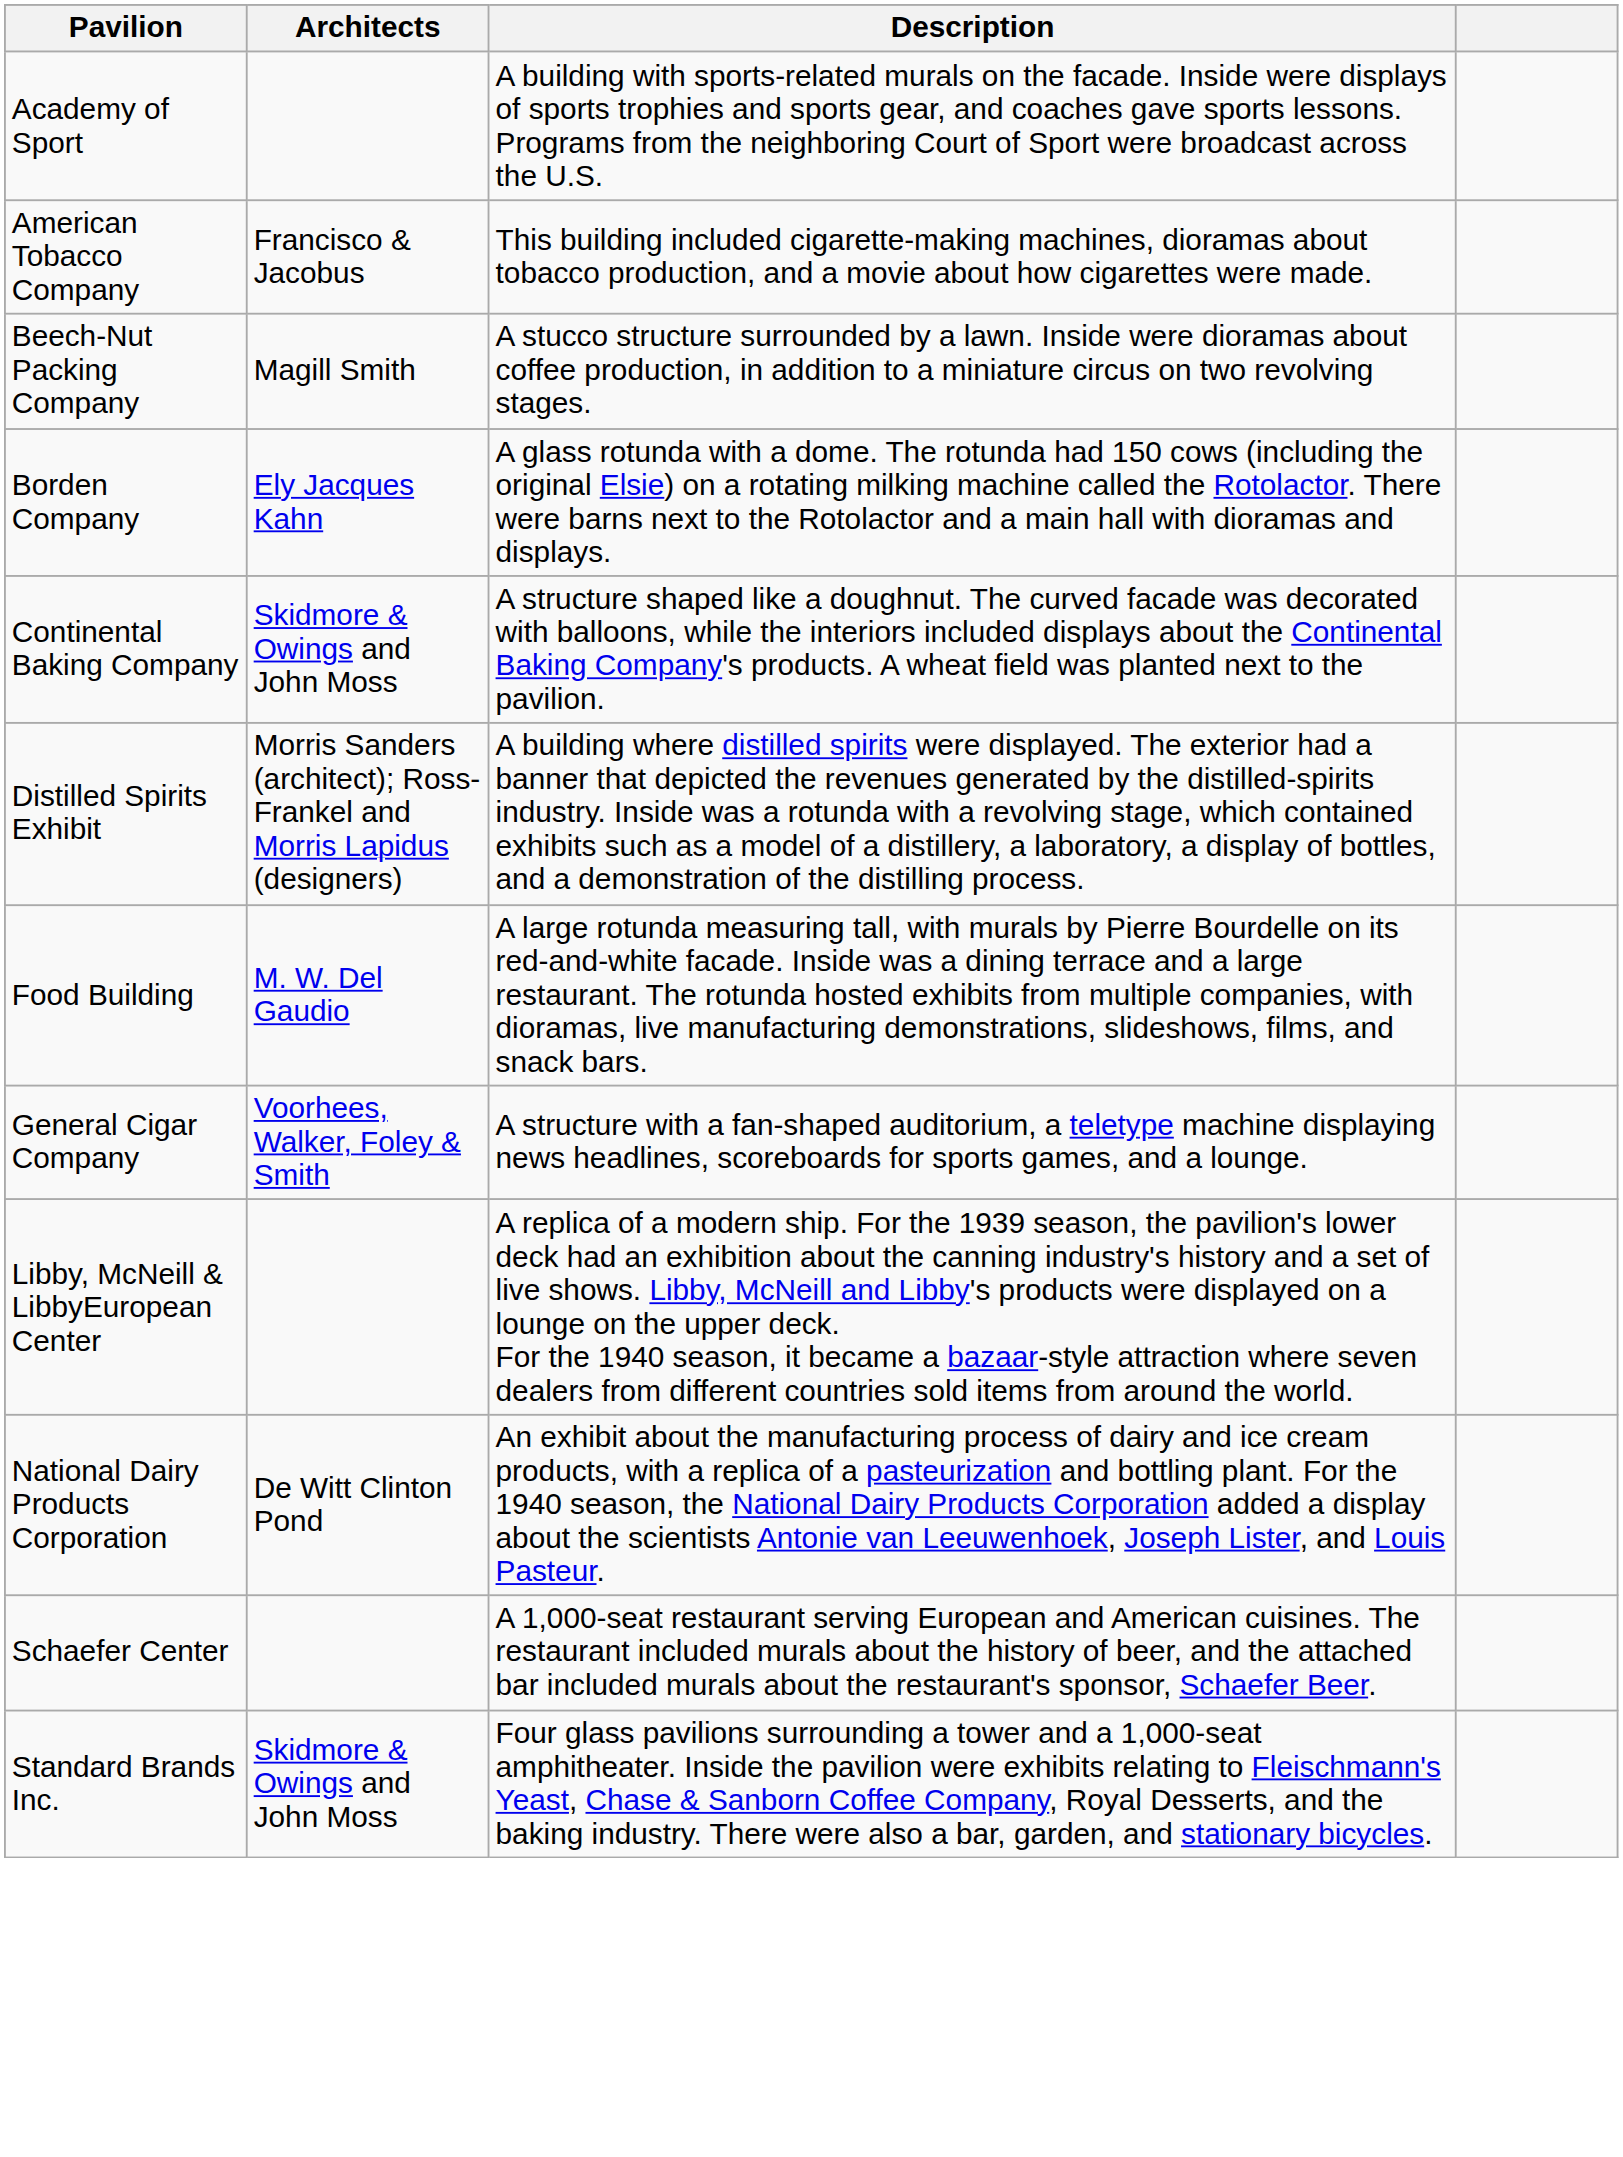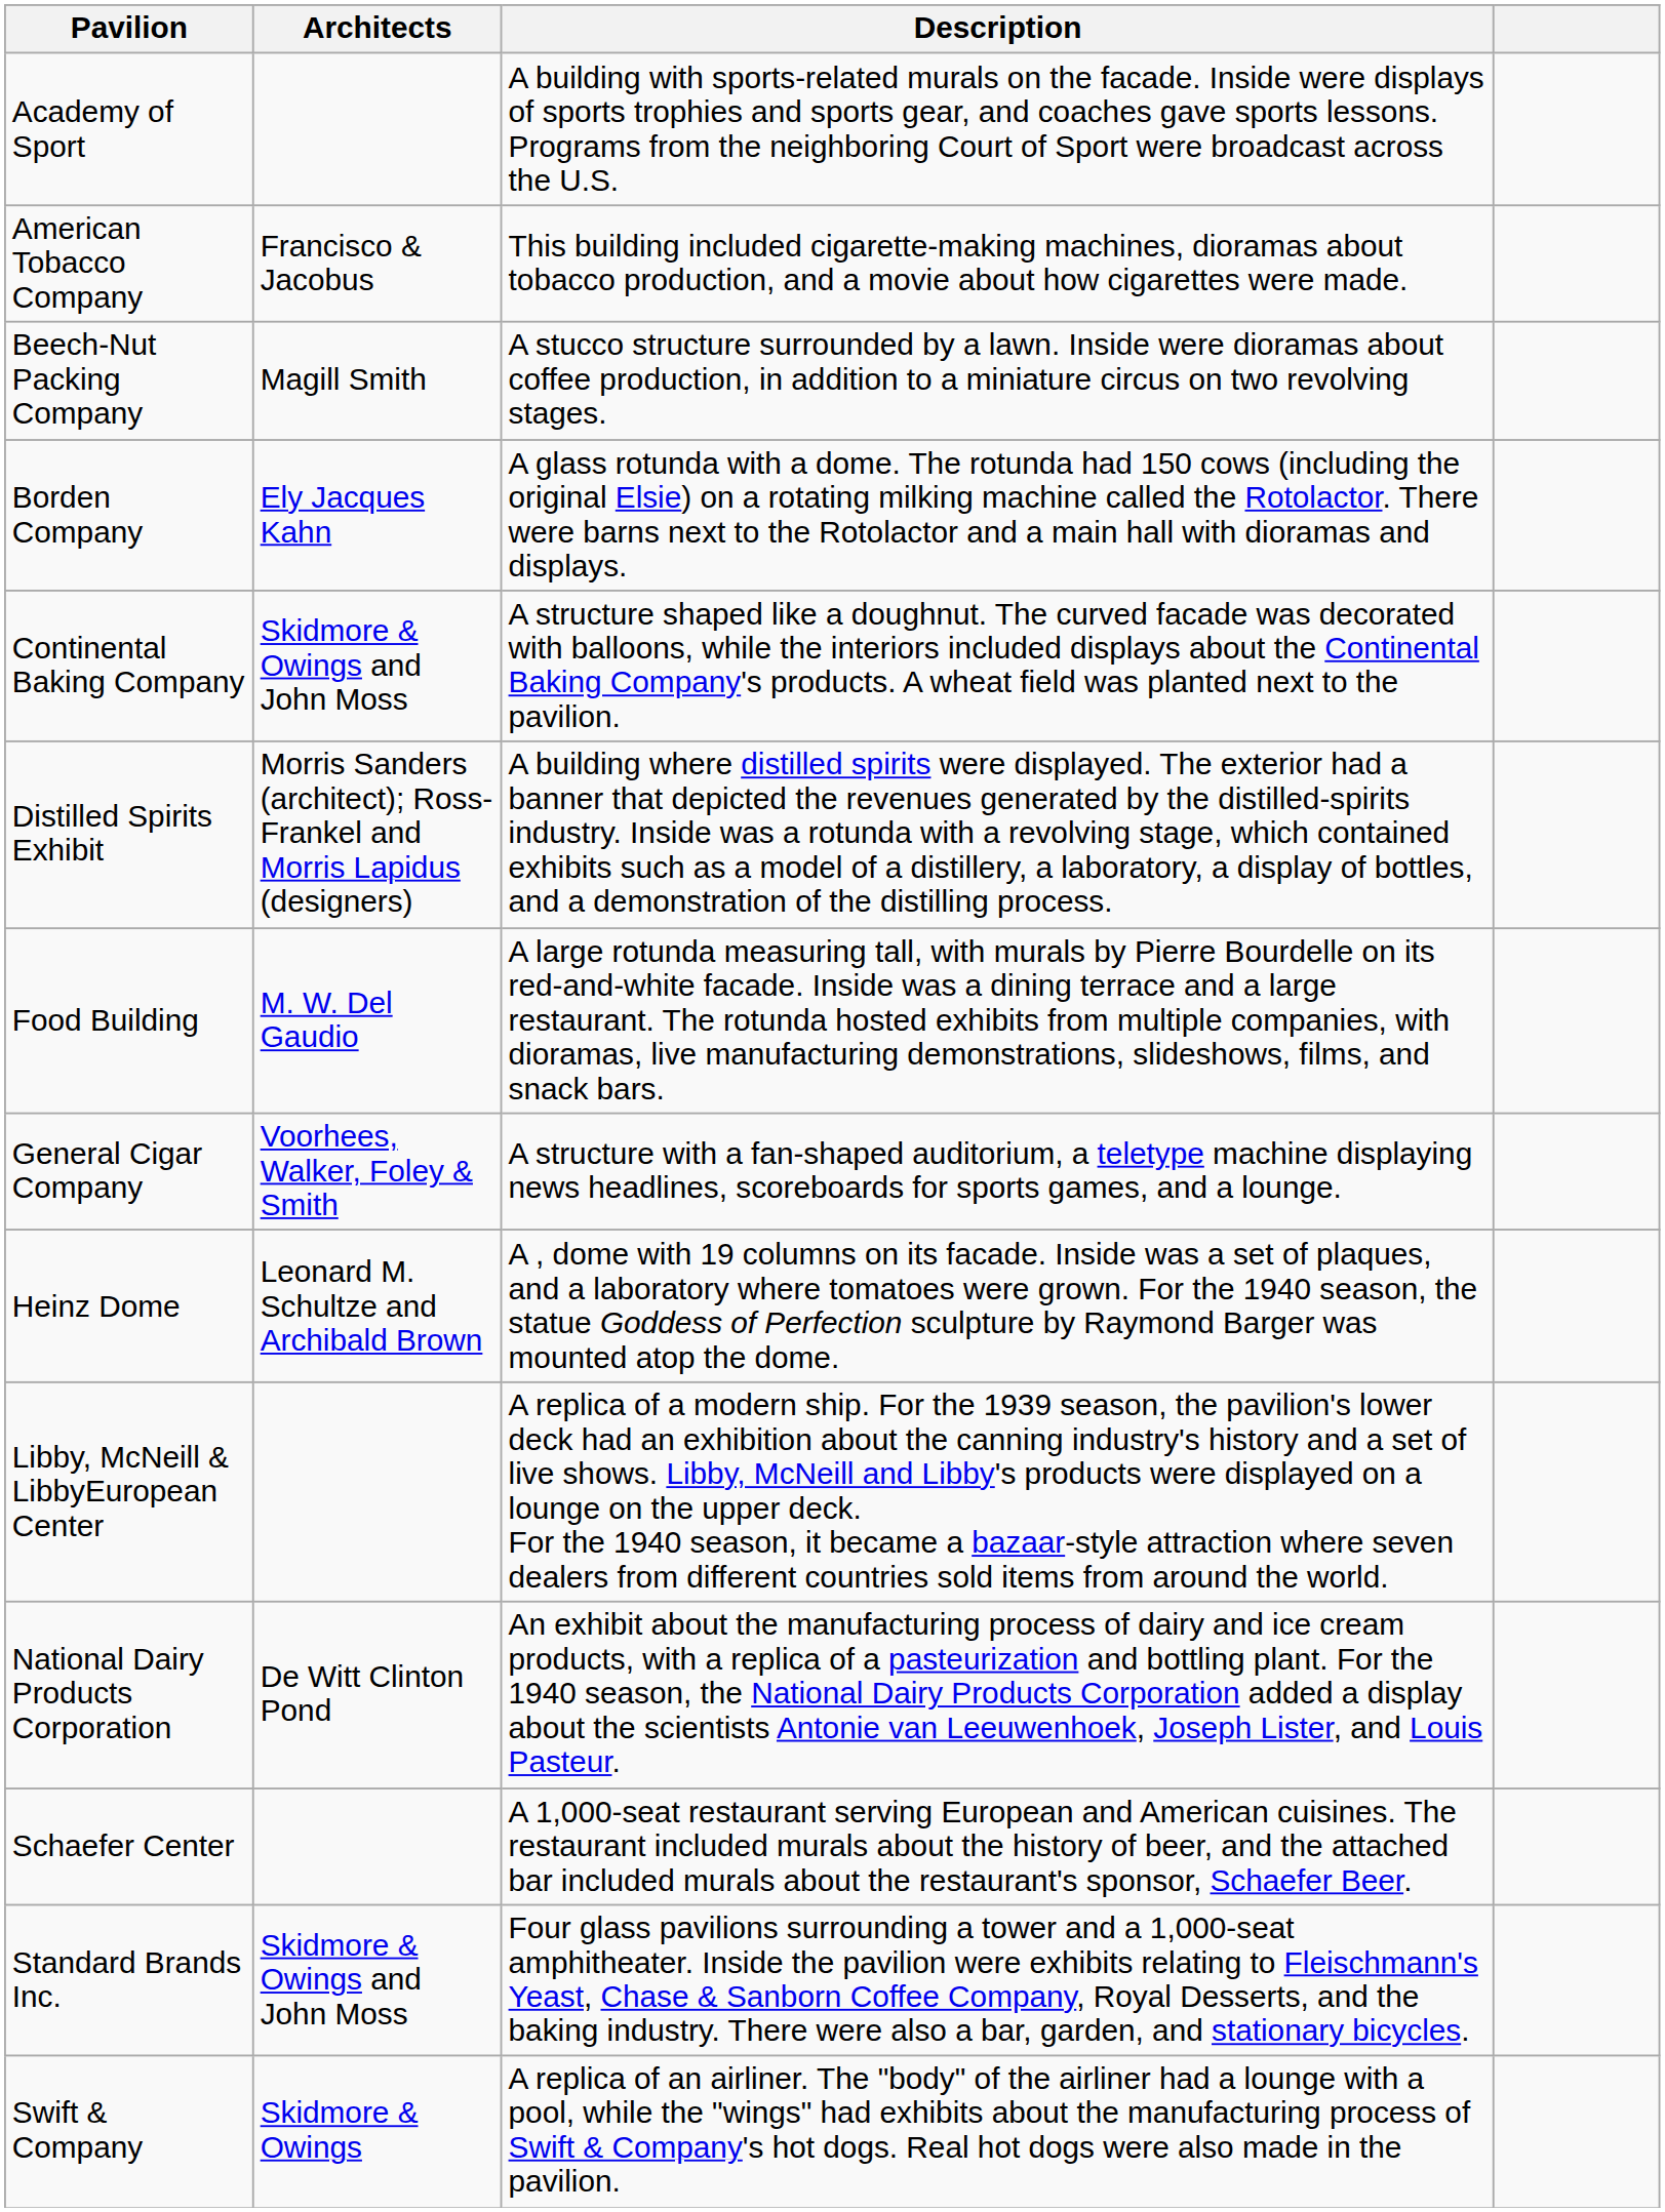+ row: Heinz Dome | Leonard M. Schultze and Archibald Brown | A , dome with 19 columns on its facade. Inside was a set of plaques, and a laboratory where tomatoes were grown. For the 1940 season, the statue Goddess of Perfection sculpture by Raymond Barger was mounted atop the dome.
+ row: Swift & Company | Skidmore & Owings | A replica of an airliner. The "body" of the airliner had a lounge with a pool, while the "wings" had exhibits about the manufacturing process of Swift & Company's hot dogs. Real hot dogs were also made in the pavilion.
